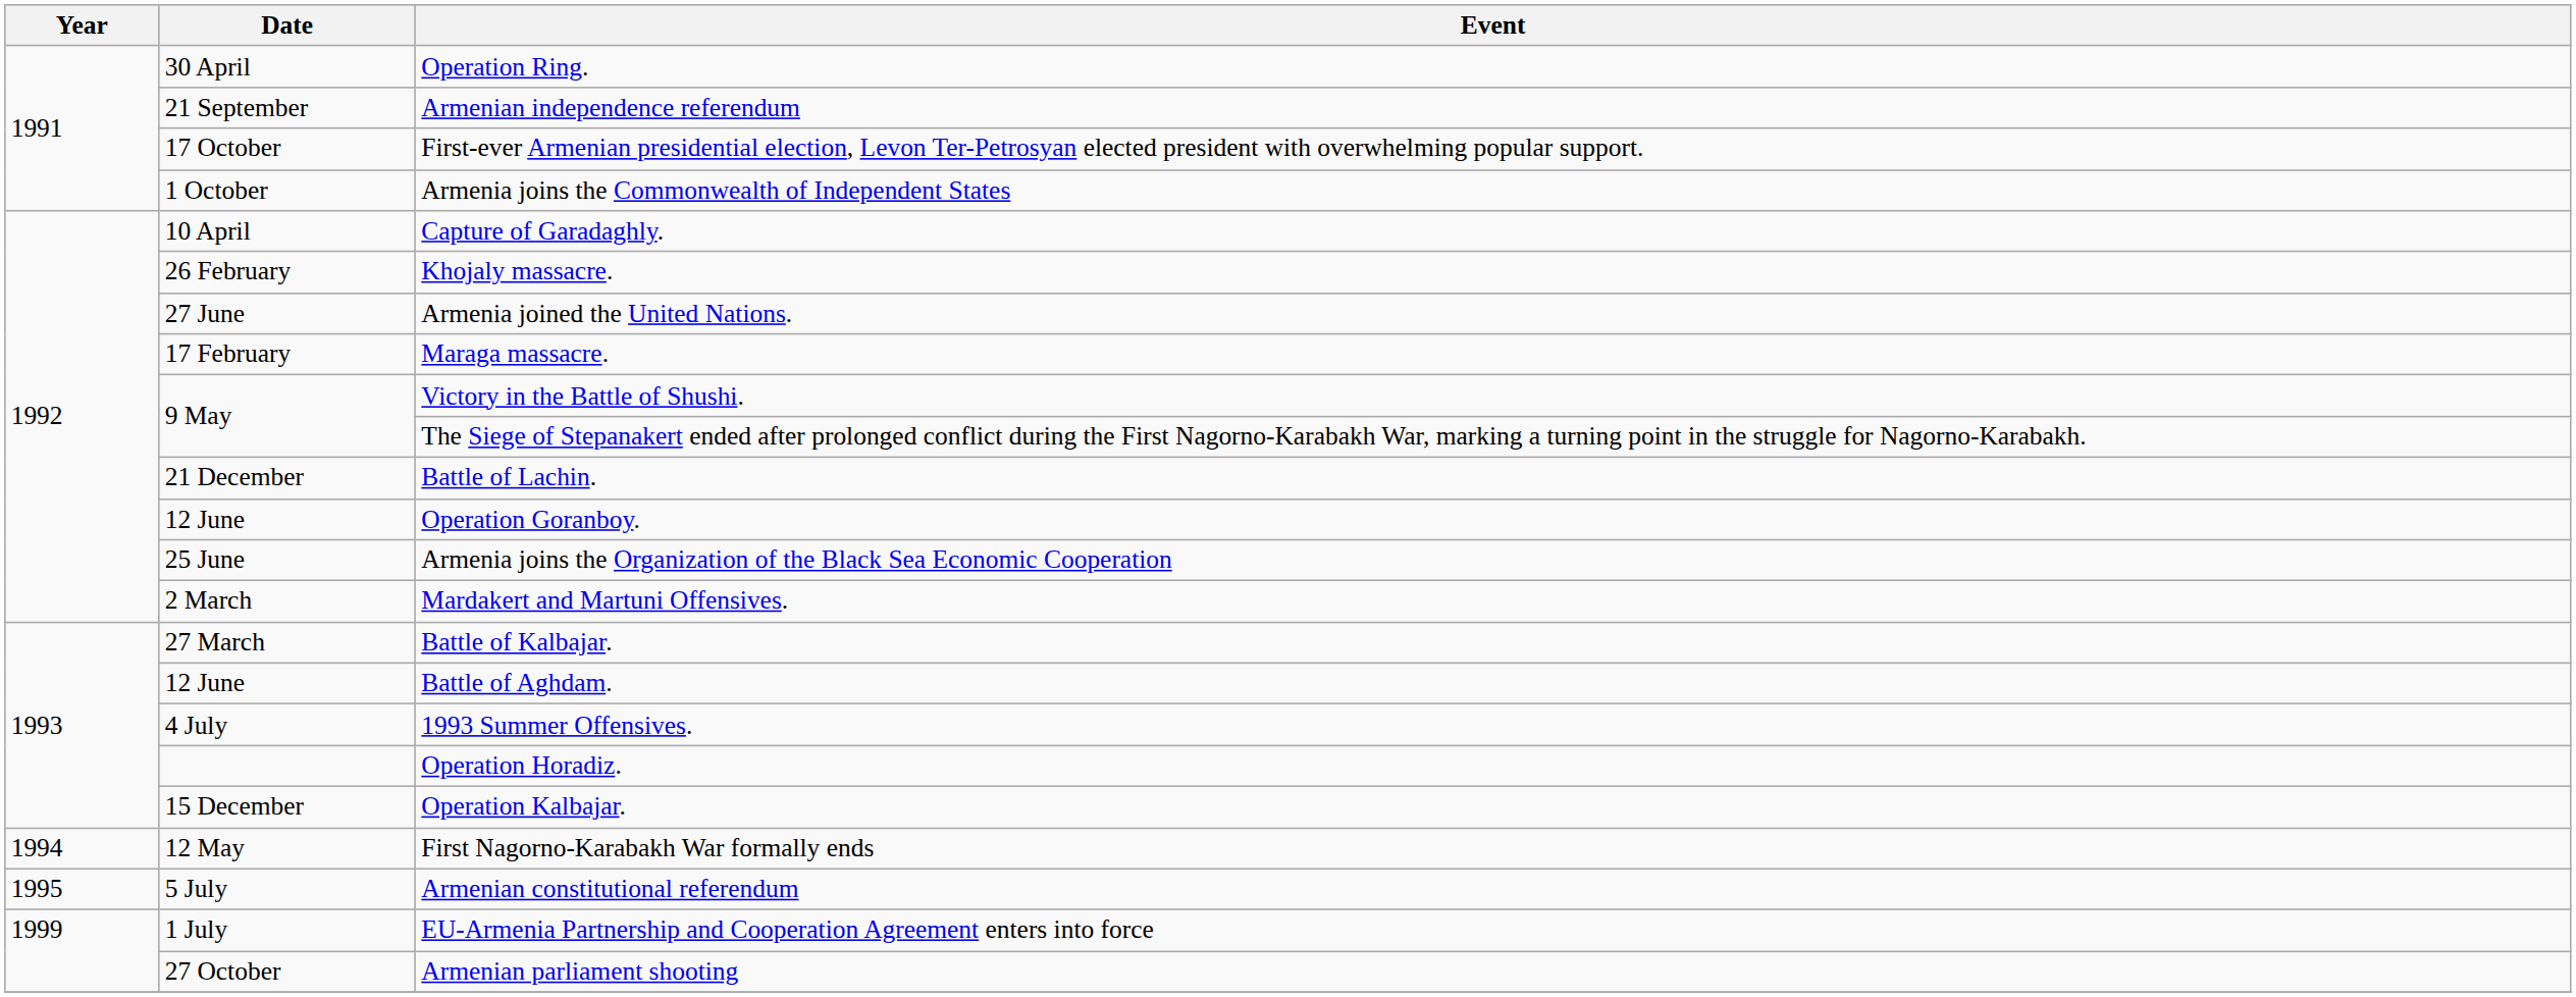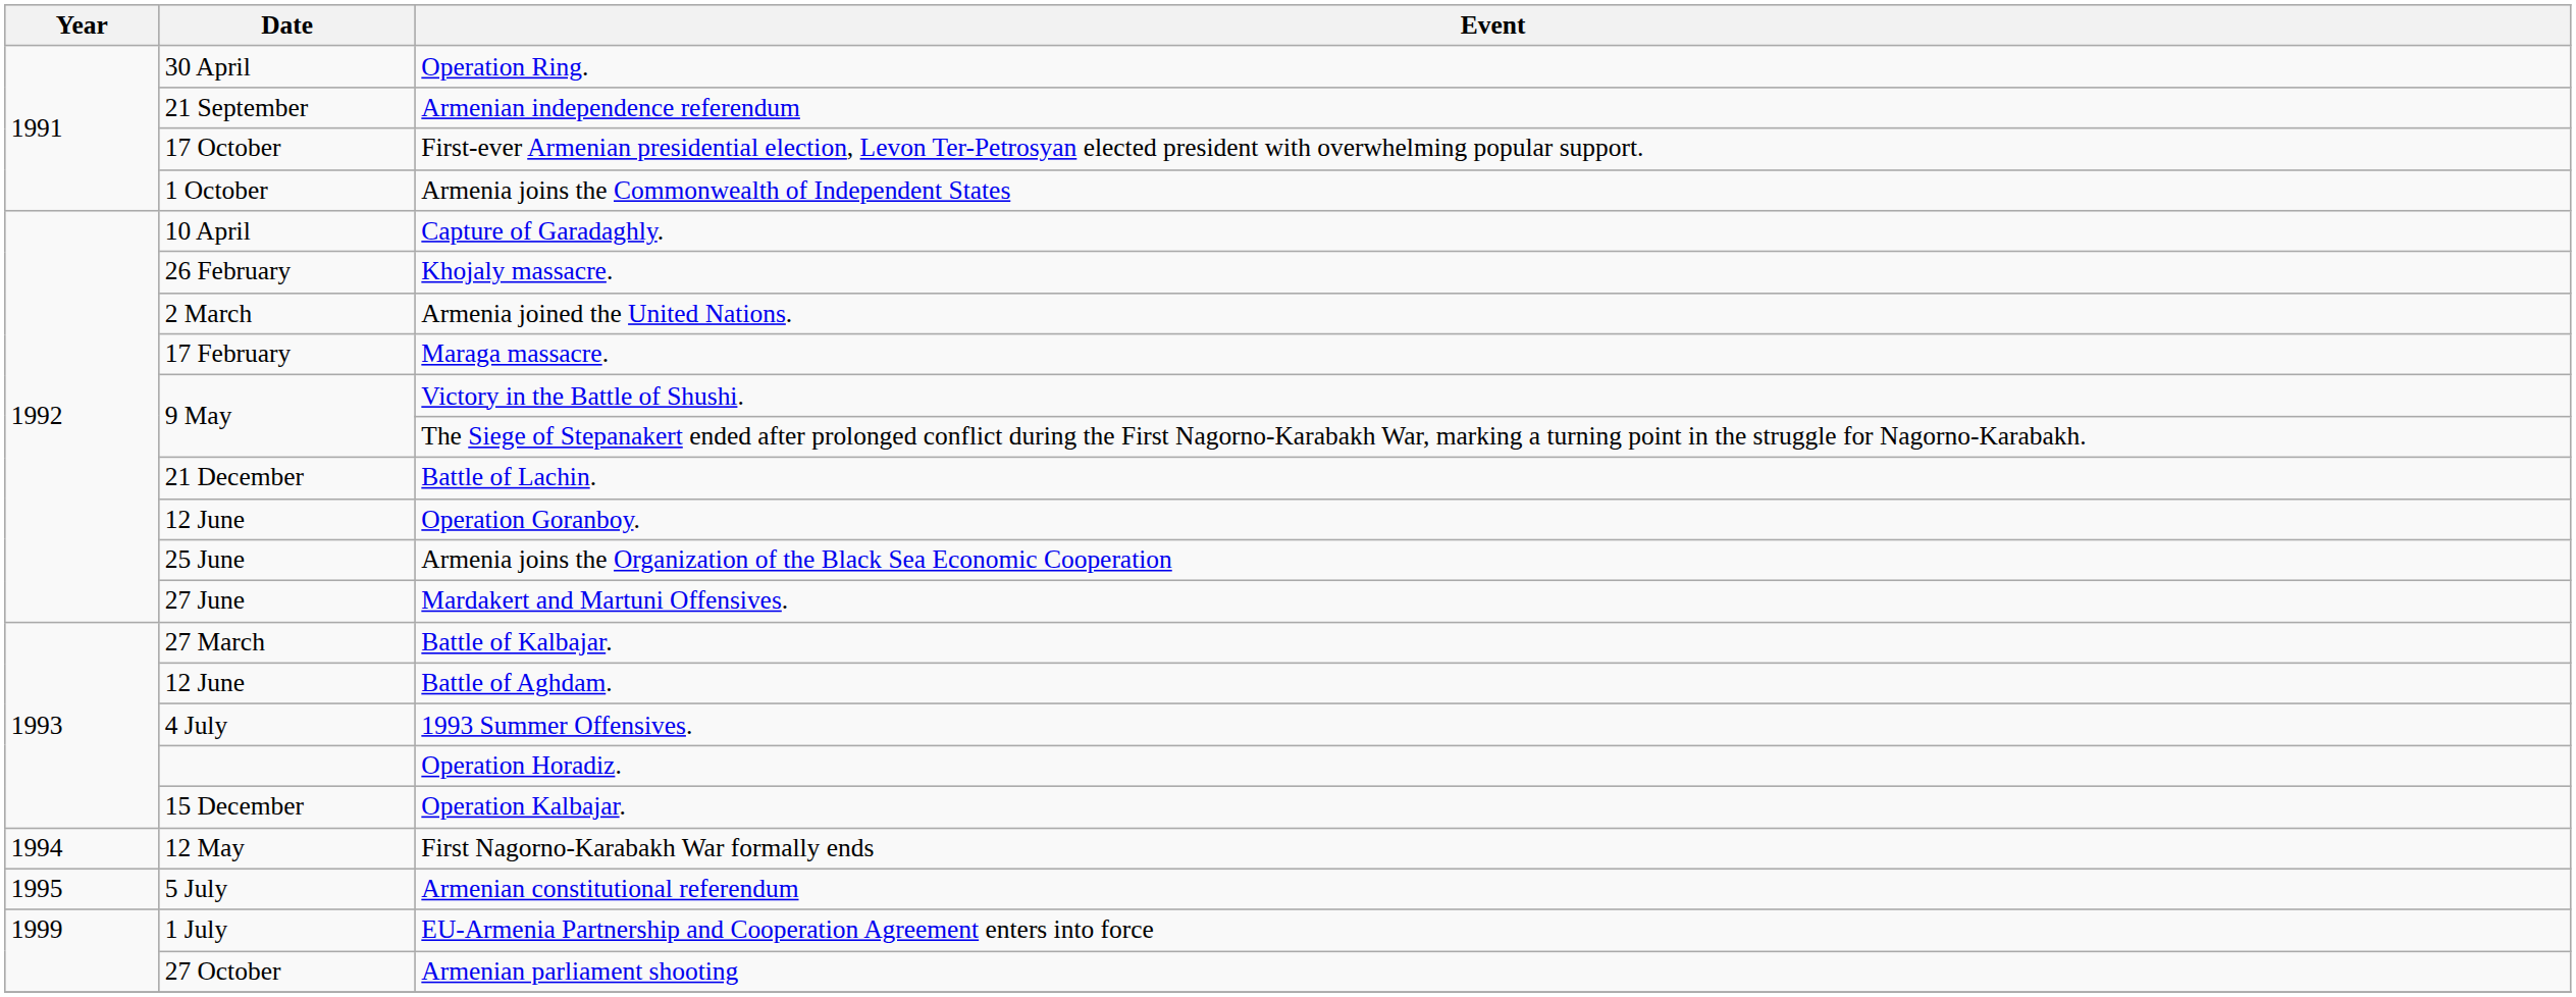Armenia joined the United Nations. | Date: 27 June -> 2 March
Mardakert and Martuni Offensives. | Date: 2 March -> 27 June
